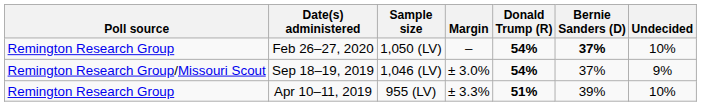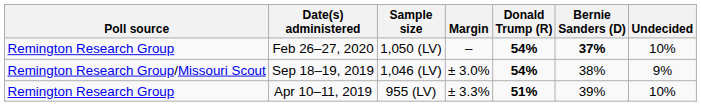Sep 18–19, 2019 | Bernie Sanders (D): 37% -> 38%
